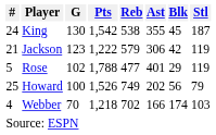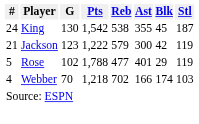Jackson | Ast: 306 -> 300
- row: 25 | Howard | 100 | 1,526 | 749 | 202 | 56 | 79
